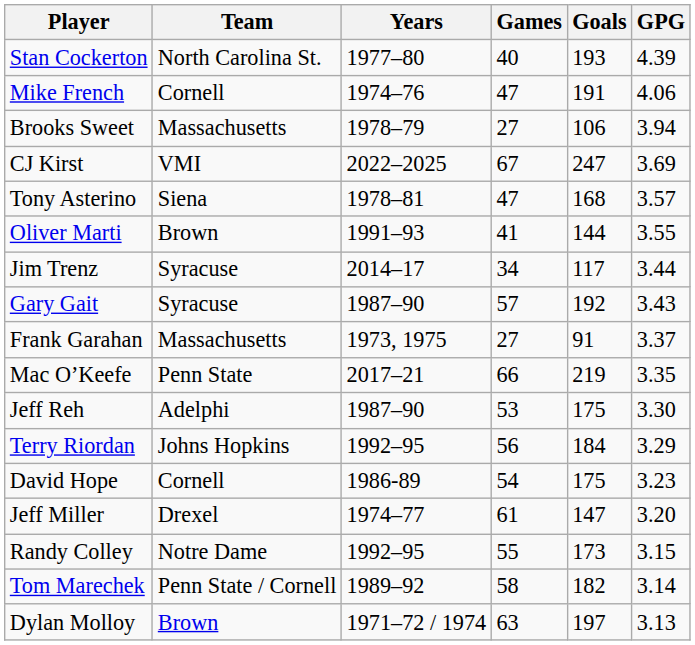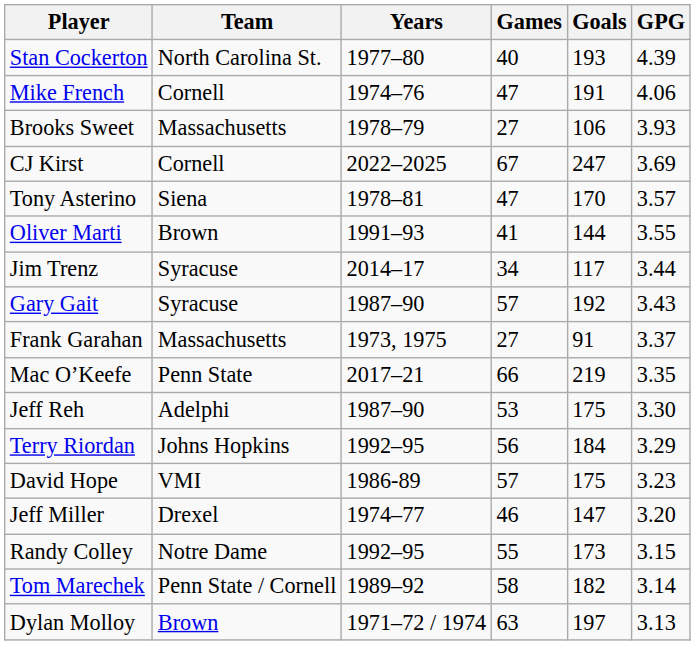Brooks Sweet | GPG: 3.94 -> 3.93
CJ Kirst | Team: VMI -> Cornell
Tony Asterino | Goals: 168 -> 170
David Hope | Team: Cornell -> VMI
David Hope | Games: 54 -> 57
Jeff Miller | Games: 61 -> 46
